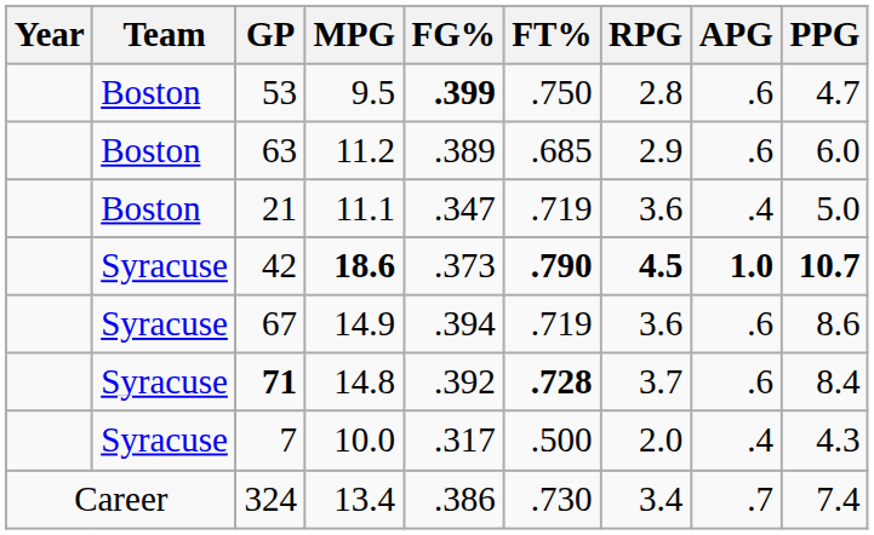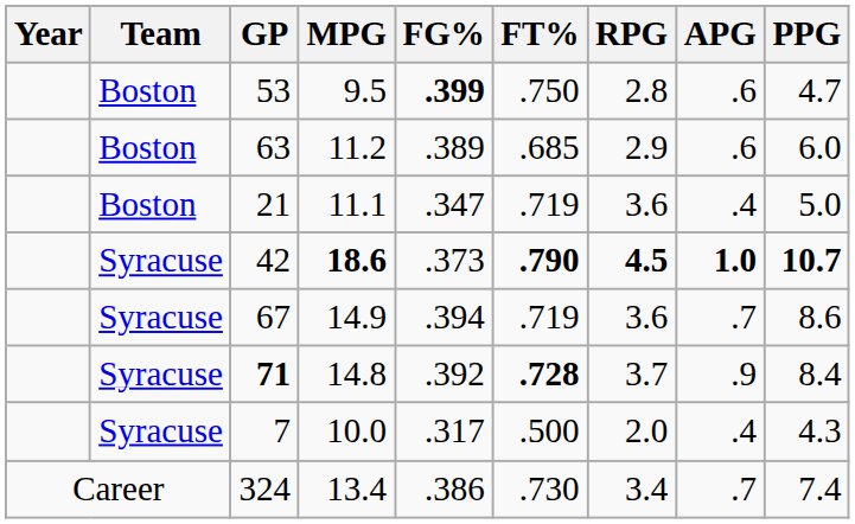67 | APG: .6 -> .7
71 | APG: .6 -> .9
